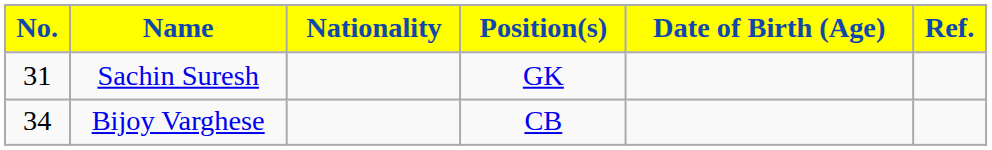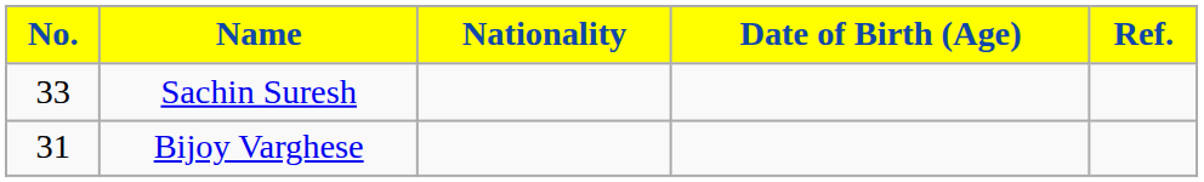- column: Position(s) | GK | CB
Sachin Suresh | No.: 31 -> 33
Bijoy Varghese | No.: 34 -> 31
